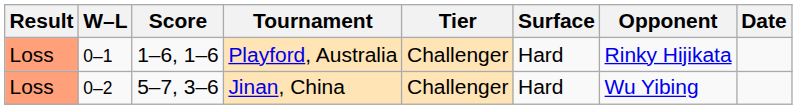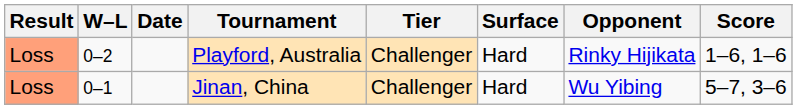columns swapped: Date <-> Score
Playford, Australia | W–L: 0–1 -> 0–2
Jinan, China | W–L: 0–2 -> 0–1
